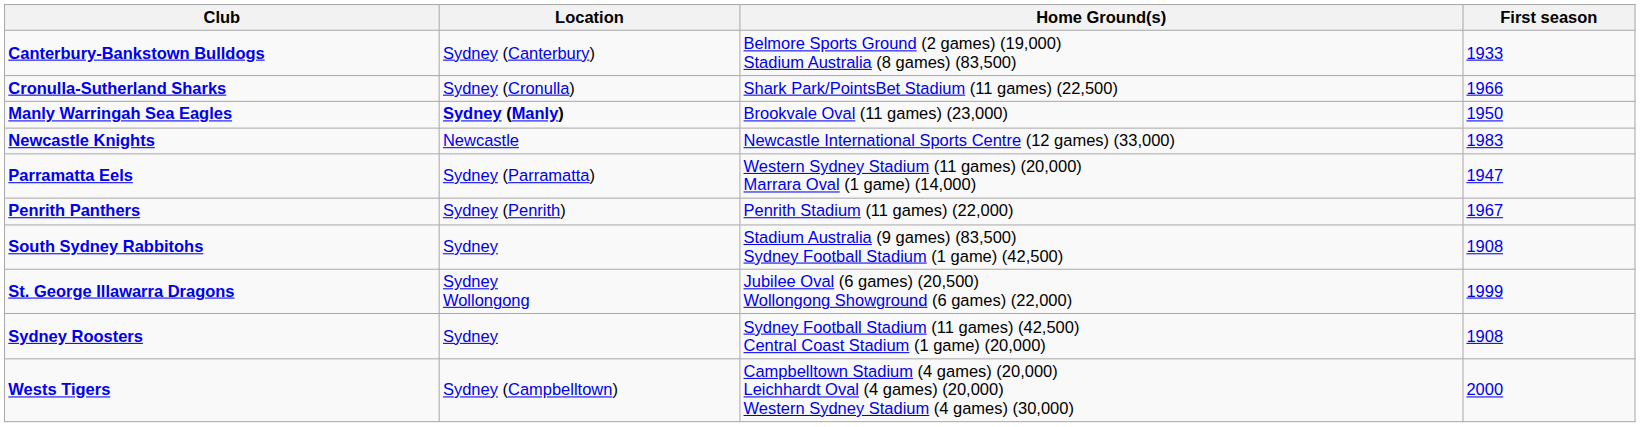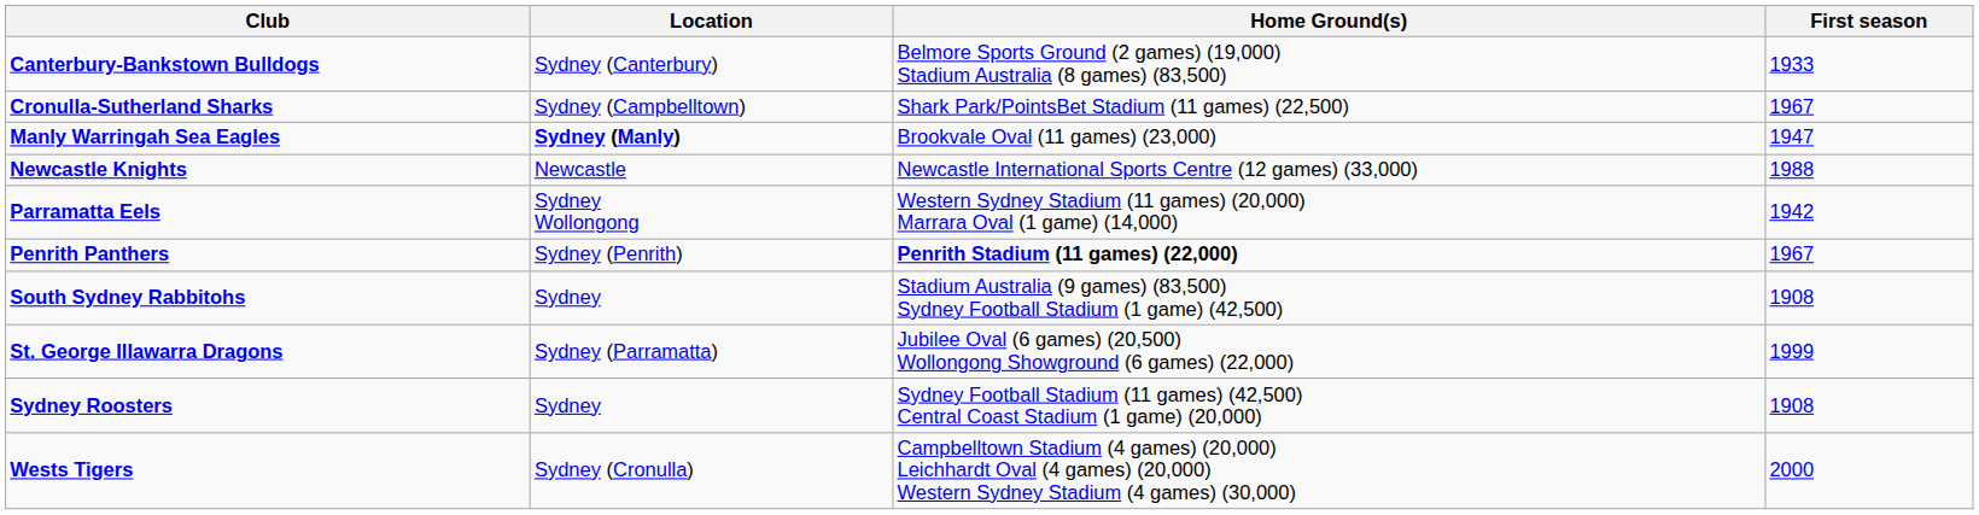Cronulla-Sutherland Sharks | Location: Sydney (Cronulla) -> Sydney (Campbelltown)
Cronulla-Sutherland Sharks | First season: 1966 -> 1967
Manly Warringah Sea Eagles | First season: 1950 -> 1947
Newcastle Knights | First season: 1983 -> 1988
Parramatta Eels | Location: Sydney (Parramatta) -> Sydney Wollongong
Parramatta Eels | First season: 1947 -> 1942
Penrith Panthers | Home Ground(s): normal -> bold
St. George Illawarra Dragons | Location: Sydney Wollongong -> Sydney (Parramatta)
Wests Tigers | Location: Sydney (Campbelltown) -> Sydney (Cronulla)
